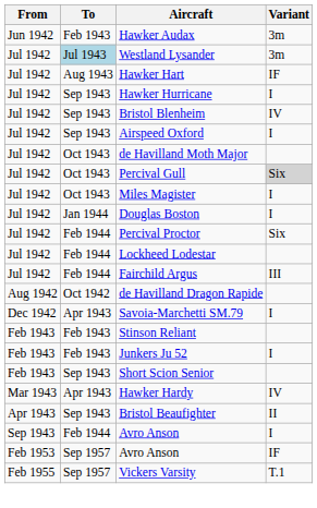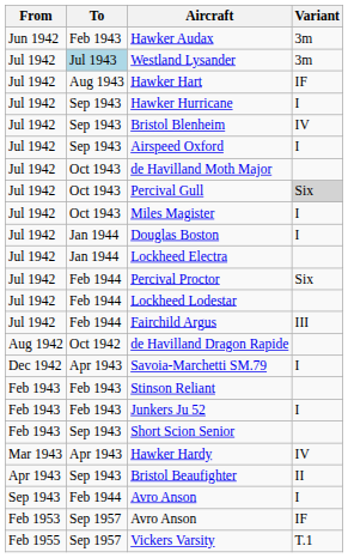+ row: Jul 1942 | Jan 1944 | Lockheed Electra
